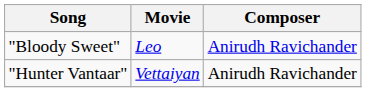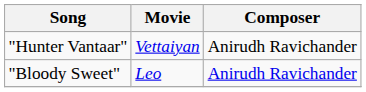rows swapped: "Bloody Sweet" <-> "Hunter Vantaar"
